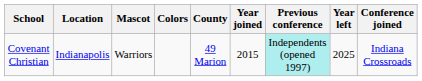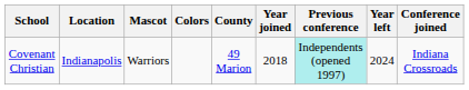Covenant Christian | Year joined: 2015 -> 2018
Covenant Christian | Year left: 2025 -> 2024
